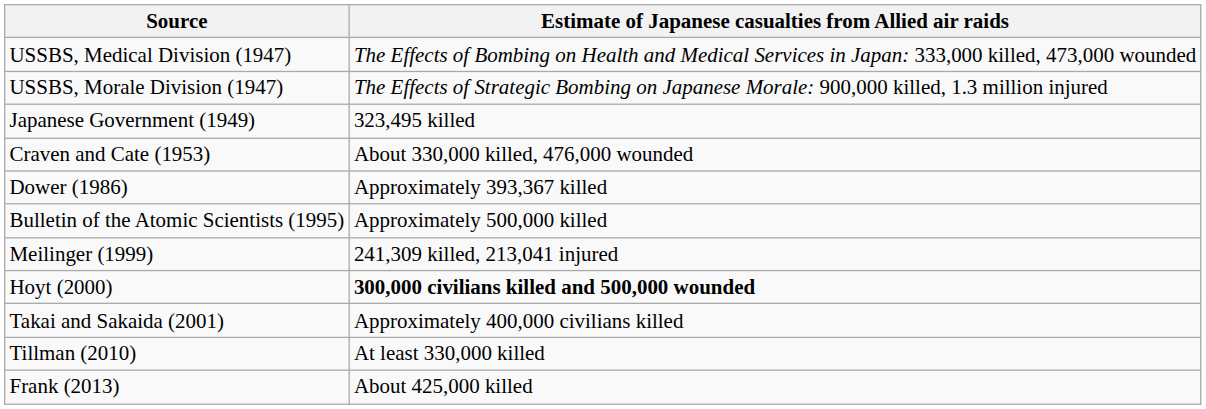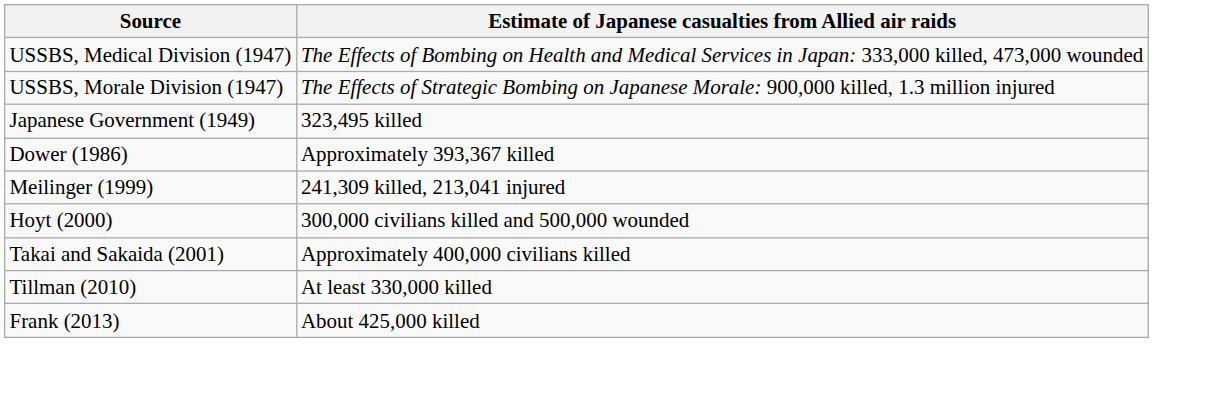- row: Craven and Cate (1953) | About 330,000 killed, 476,000 wounded
- row: Bulletin of the Atomic Scientists (1995) | Approximately 500,000 killed
Hoyt (2000) | Estimate of Japanese casualties from Allied air raids: bold -> normal
